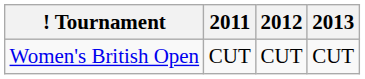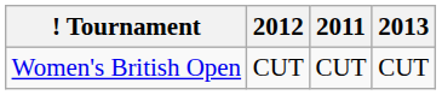columns swapped: 2011 <-> 2012
